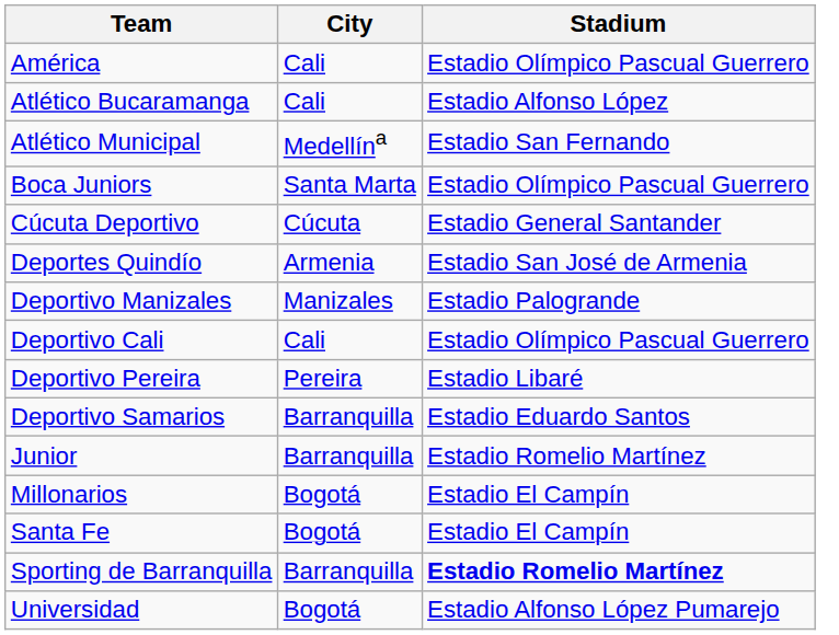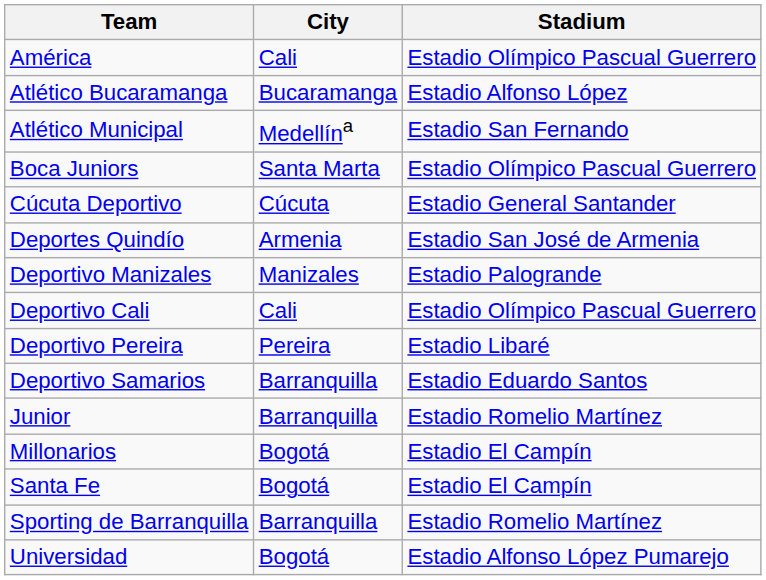Atlético Bucaramanga | City: Cali -> Bucaramanga
Sporting de Barranquilla | Stadium: bold -> normal
